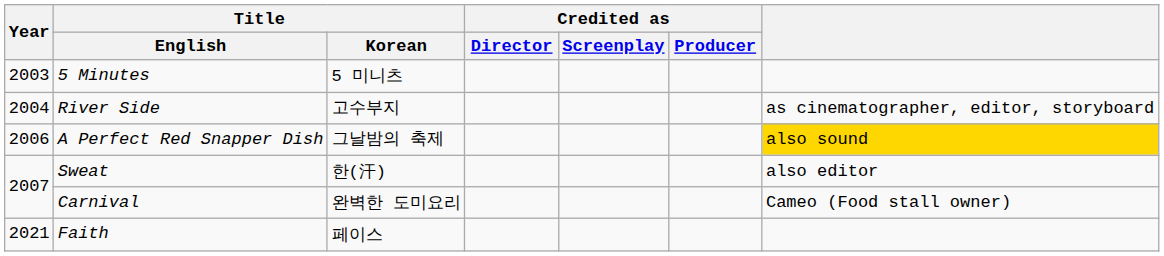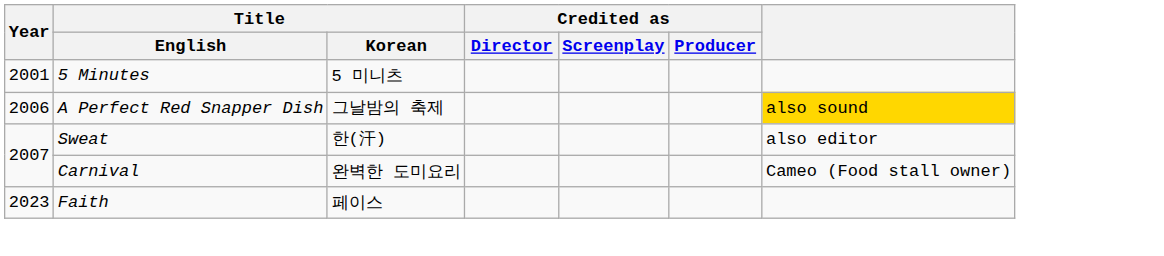5 Minutes | Year: 2003 -> 2001
- row: 2004 | River Side | 고수부지 | as cinematographer, editor, storyboard
Faith | Year: 2021 -> 2023
